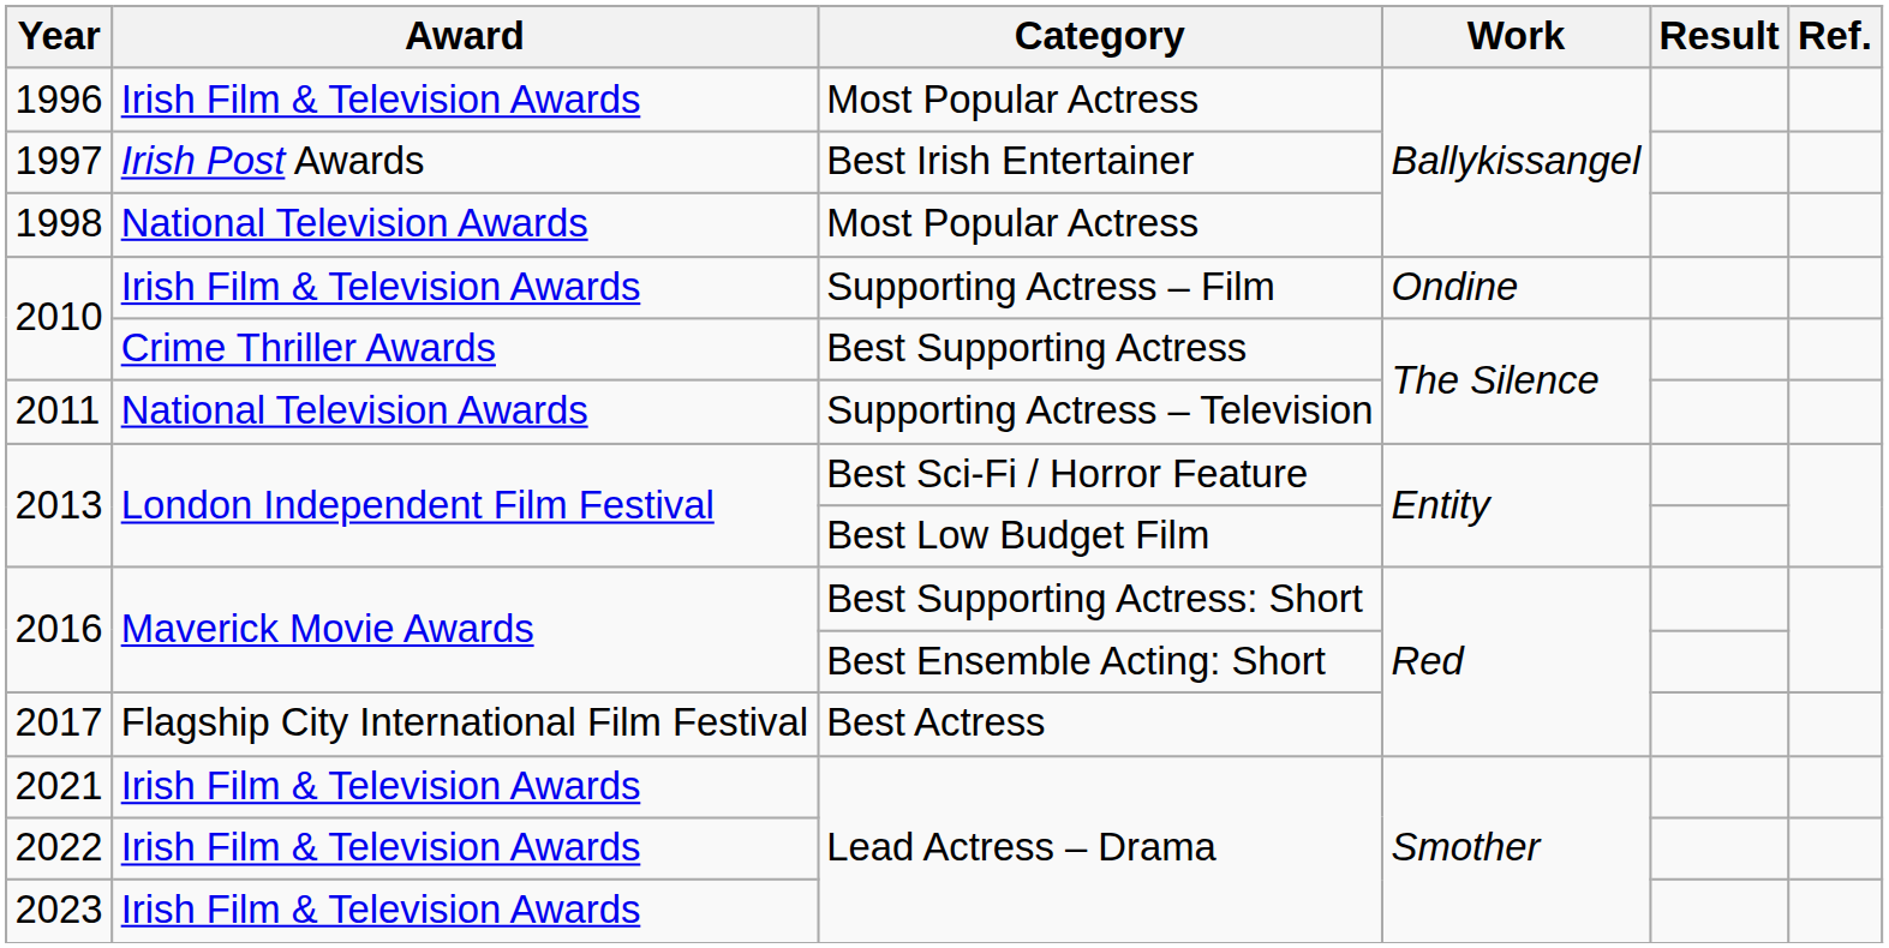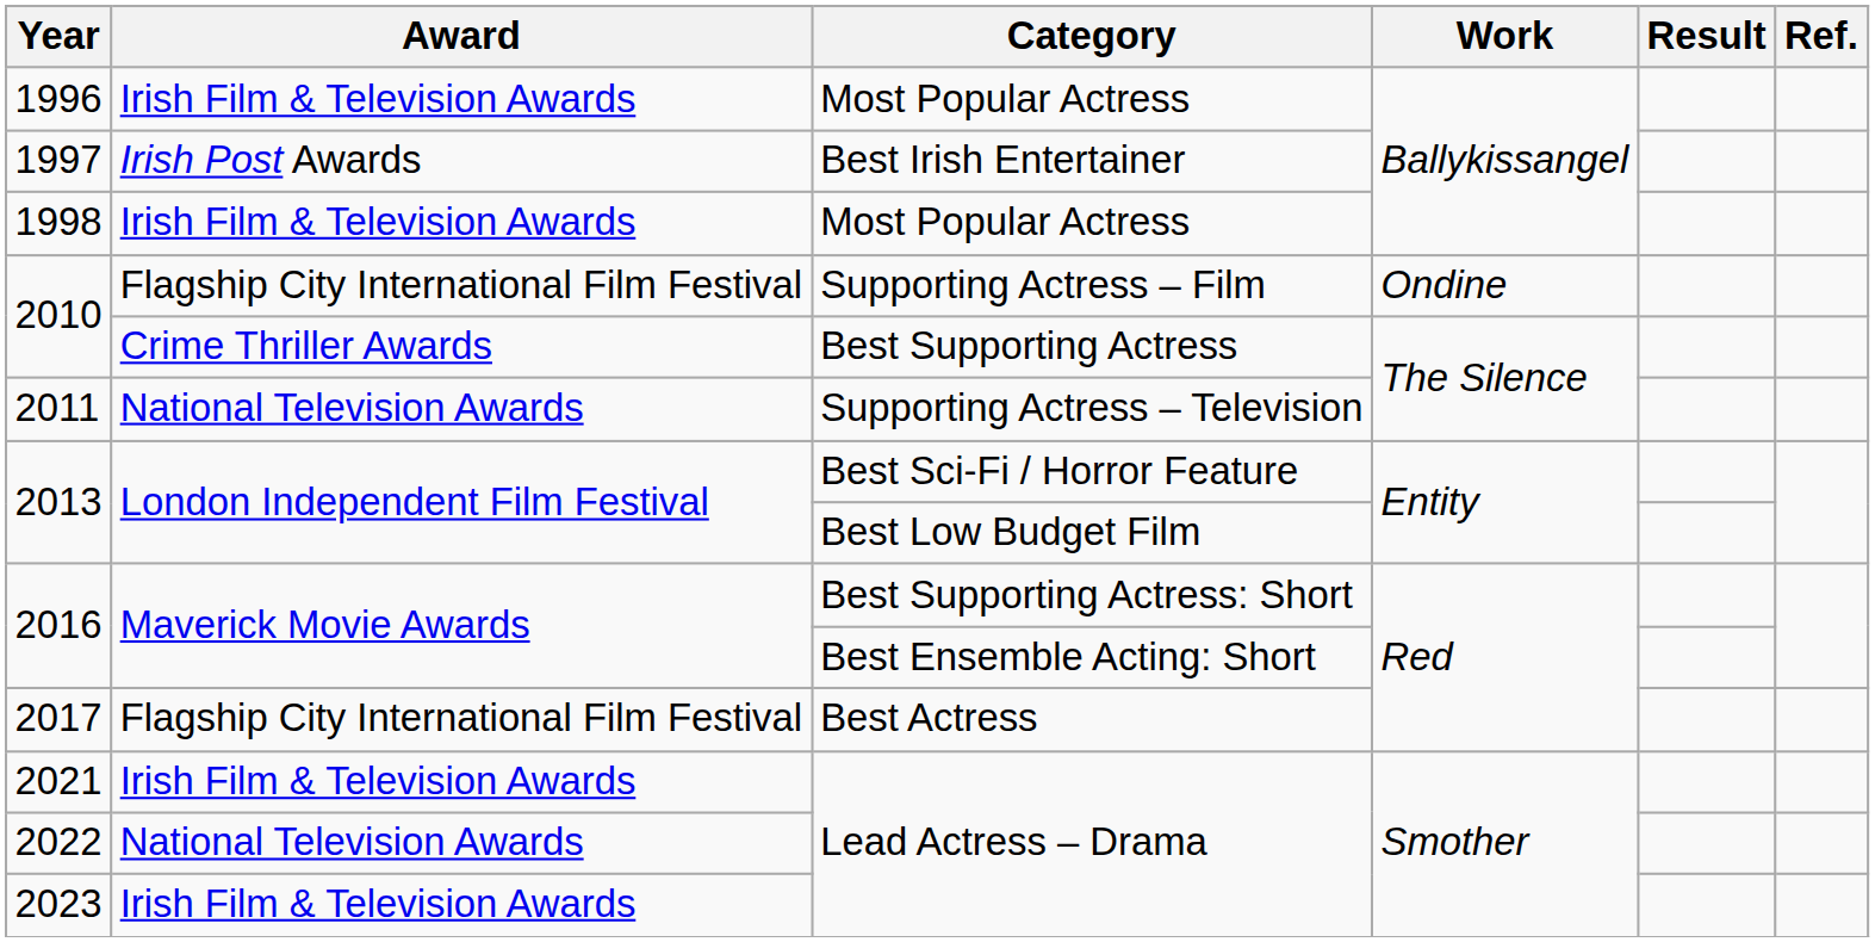1998 | Award: National Television Awards -> Irish Film & Television Awards
2010 / Supporting Actress – Film | Award: Irish Film & Television Awards -> Flagship City International Film Festival
2022 | Award: Irish Film & Television Awards -> National Television Awards
